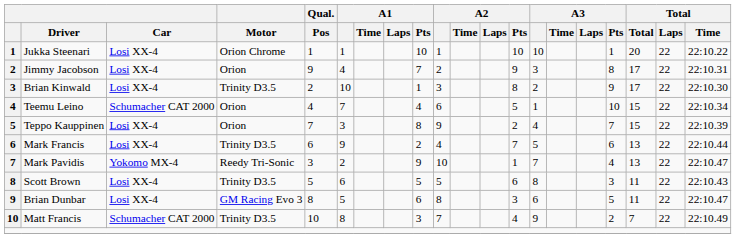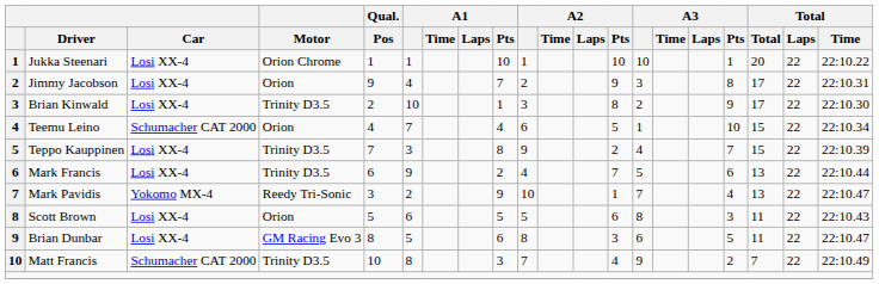Teppo Kauppinen | Motor: Orion -> Trinity D3.5
Scott Brown | Motor: Trinity D3.5 -> Orion
